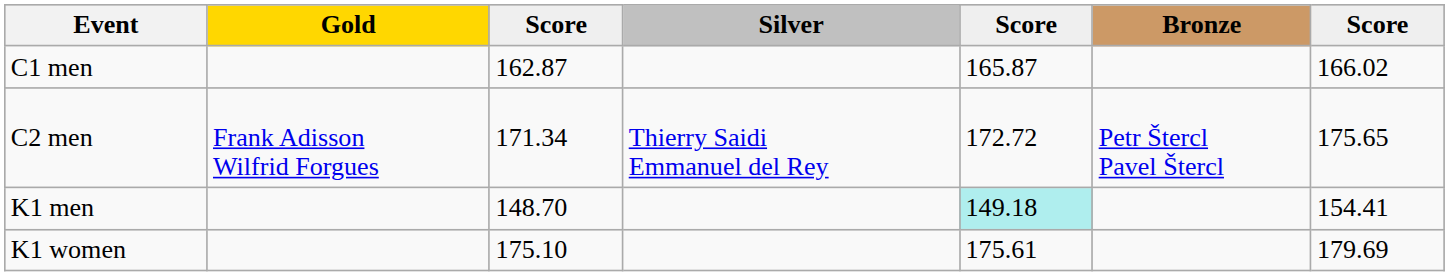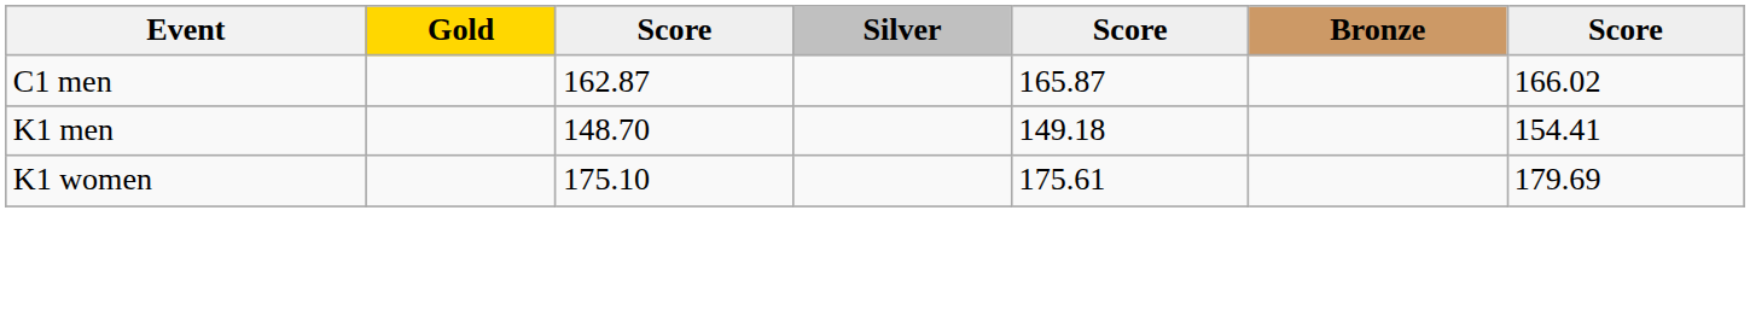- row: C2 men | Frank Adisson Wilfrid Forgues | 171.34 | Thierry Saidi Emmanuel del Rey | 172.72 | Petr Štercl Pavel Štercl | 175.65
K1 men | column 5: paleturquoise background -> no background
